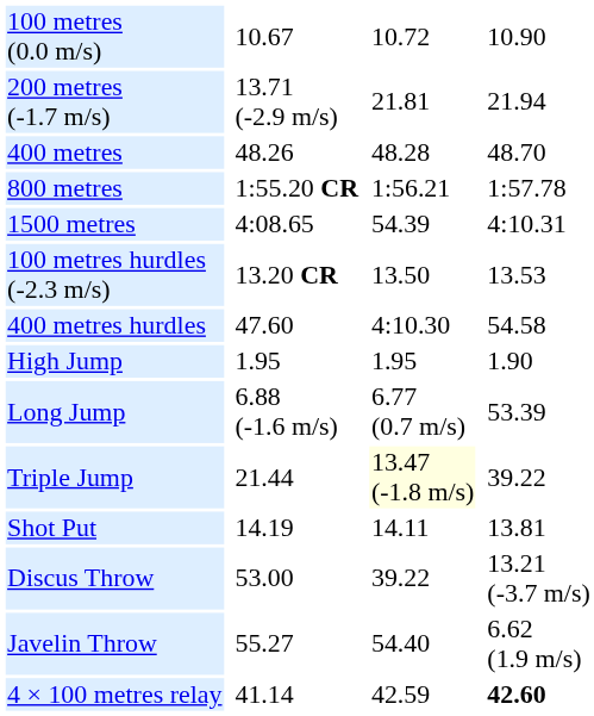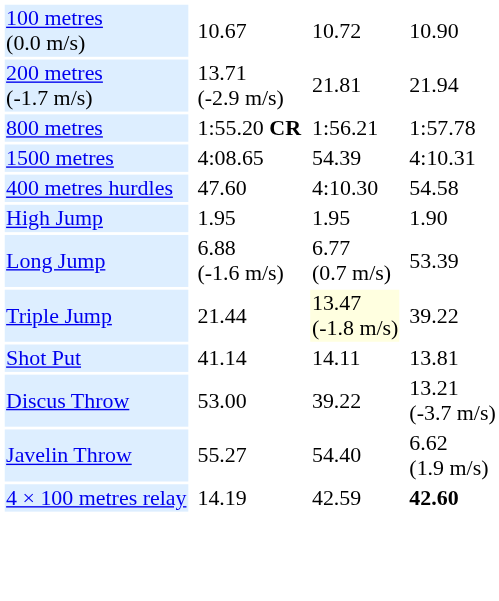- row: 400 metres | 48.26 | 48.28 | 48.70
- row: 100 metres hurdles (-2.3 m/s) | 13.20 CR | 13.50 | 13.53
Shot Put | column 3: 14.19 -> 41.14
4 × 100 metres relay | column 3: 41.14 -> 14.19
